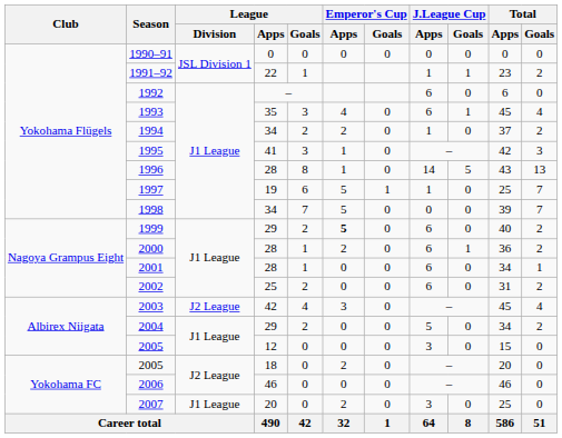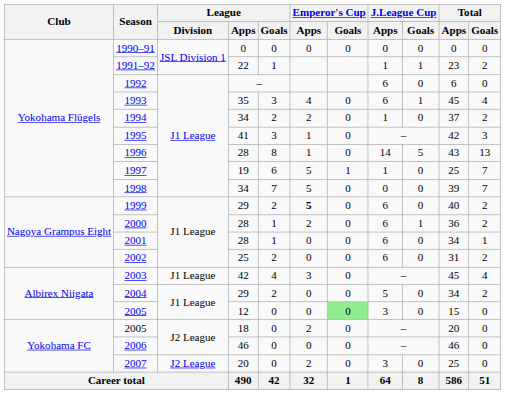2003 | League / Division: J2 League -> J1 League
2005 / 12 | Emperor's Cup / Goals: no background -> lightgreen background
2007 | League / Division: J1 League -> J2 League
